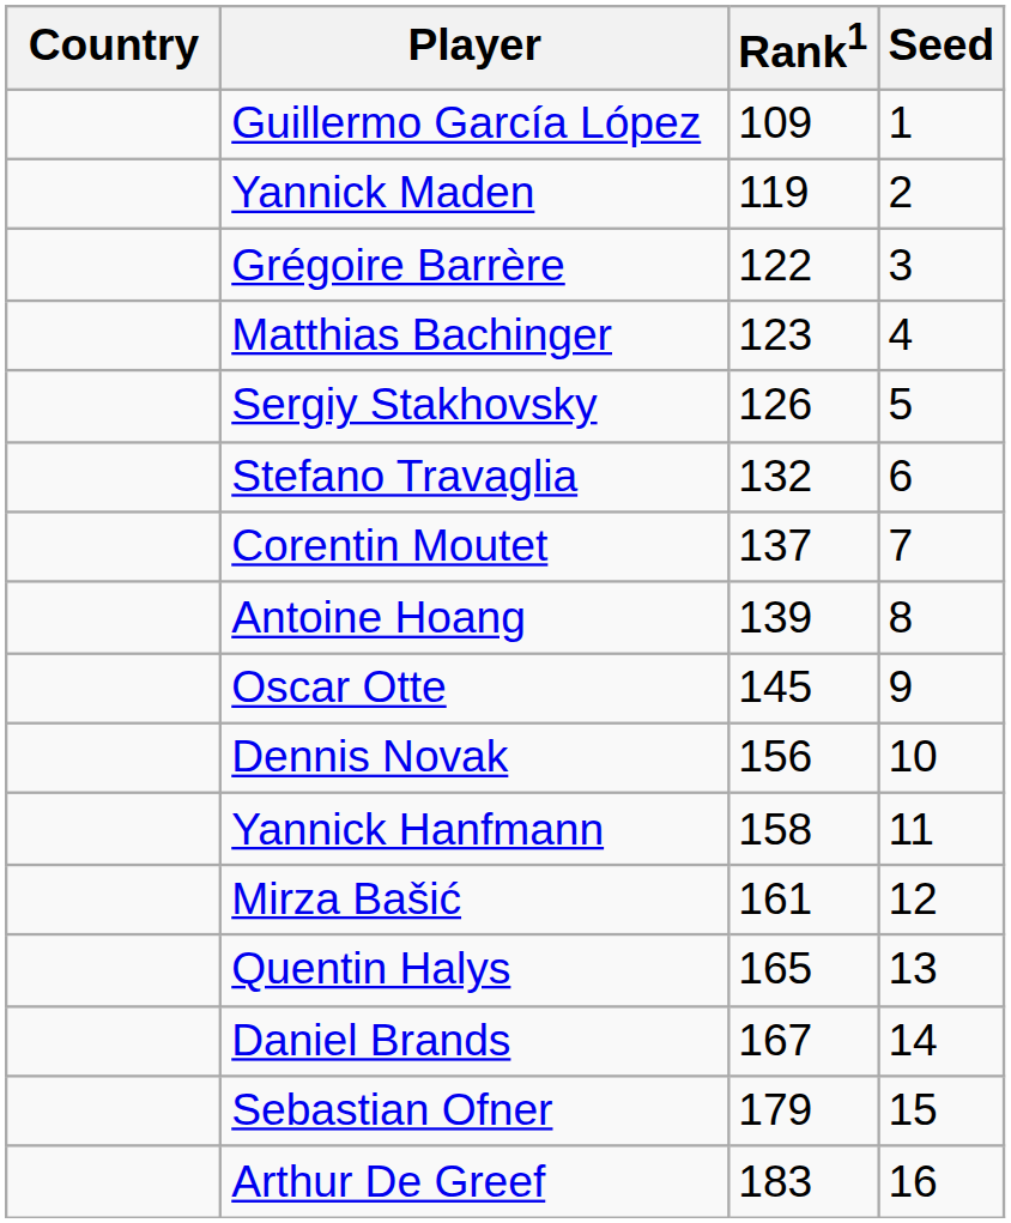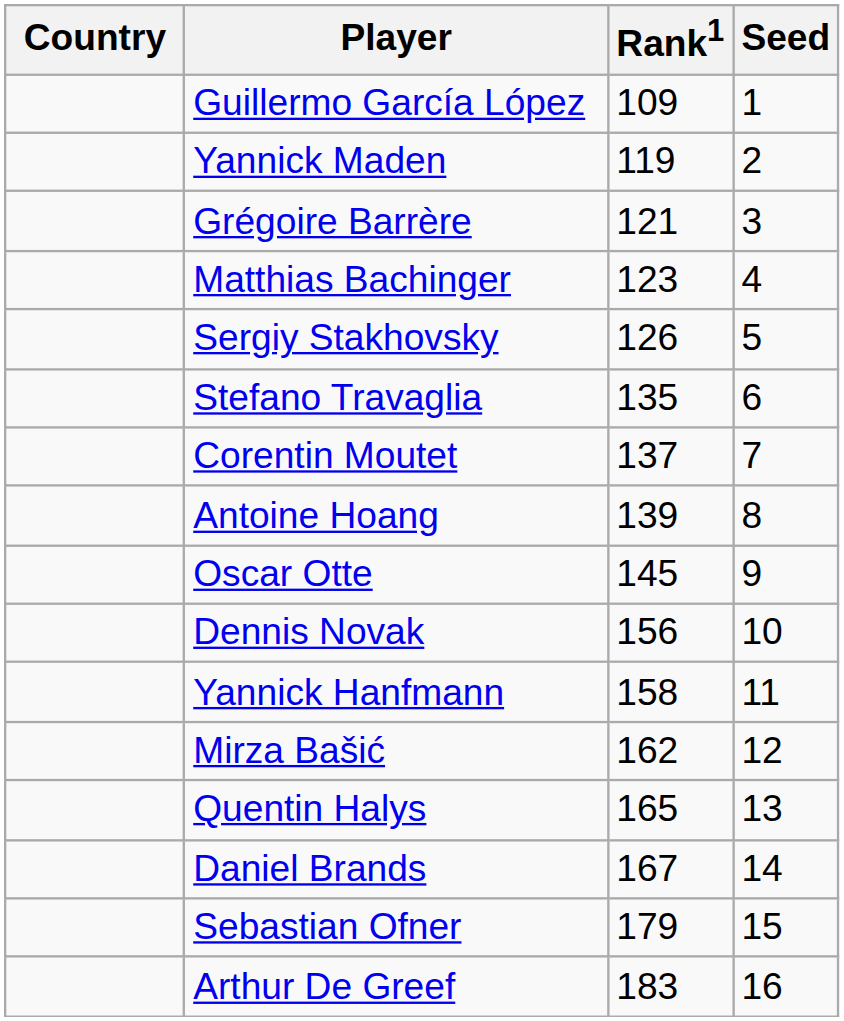Grégoire Barrère | Rank1: 122 -> 121
Stefano Travaglia | Rank1: 132 -> 135
Mirza Bašić | Rank1: 161 -> 162
